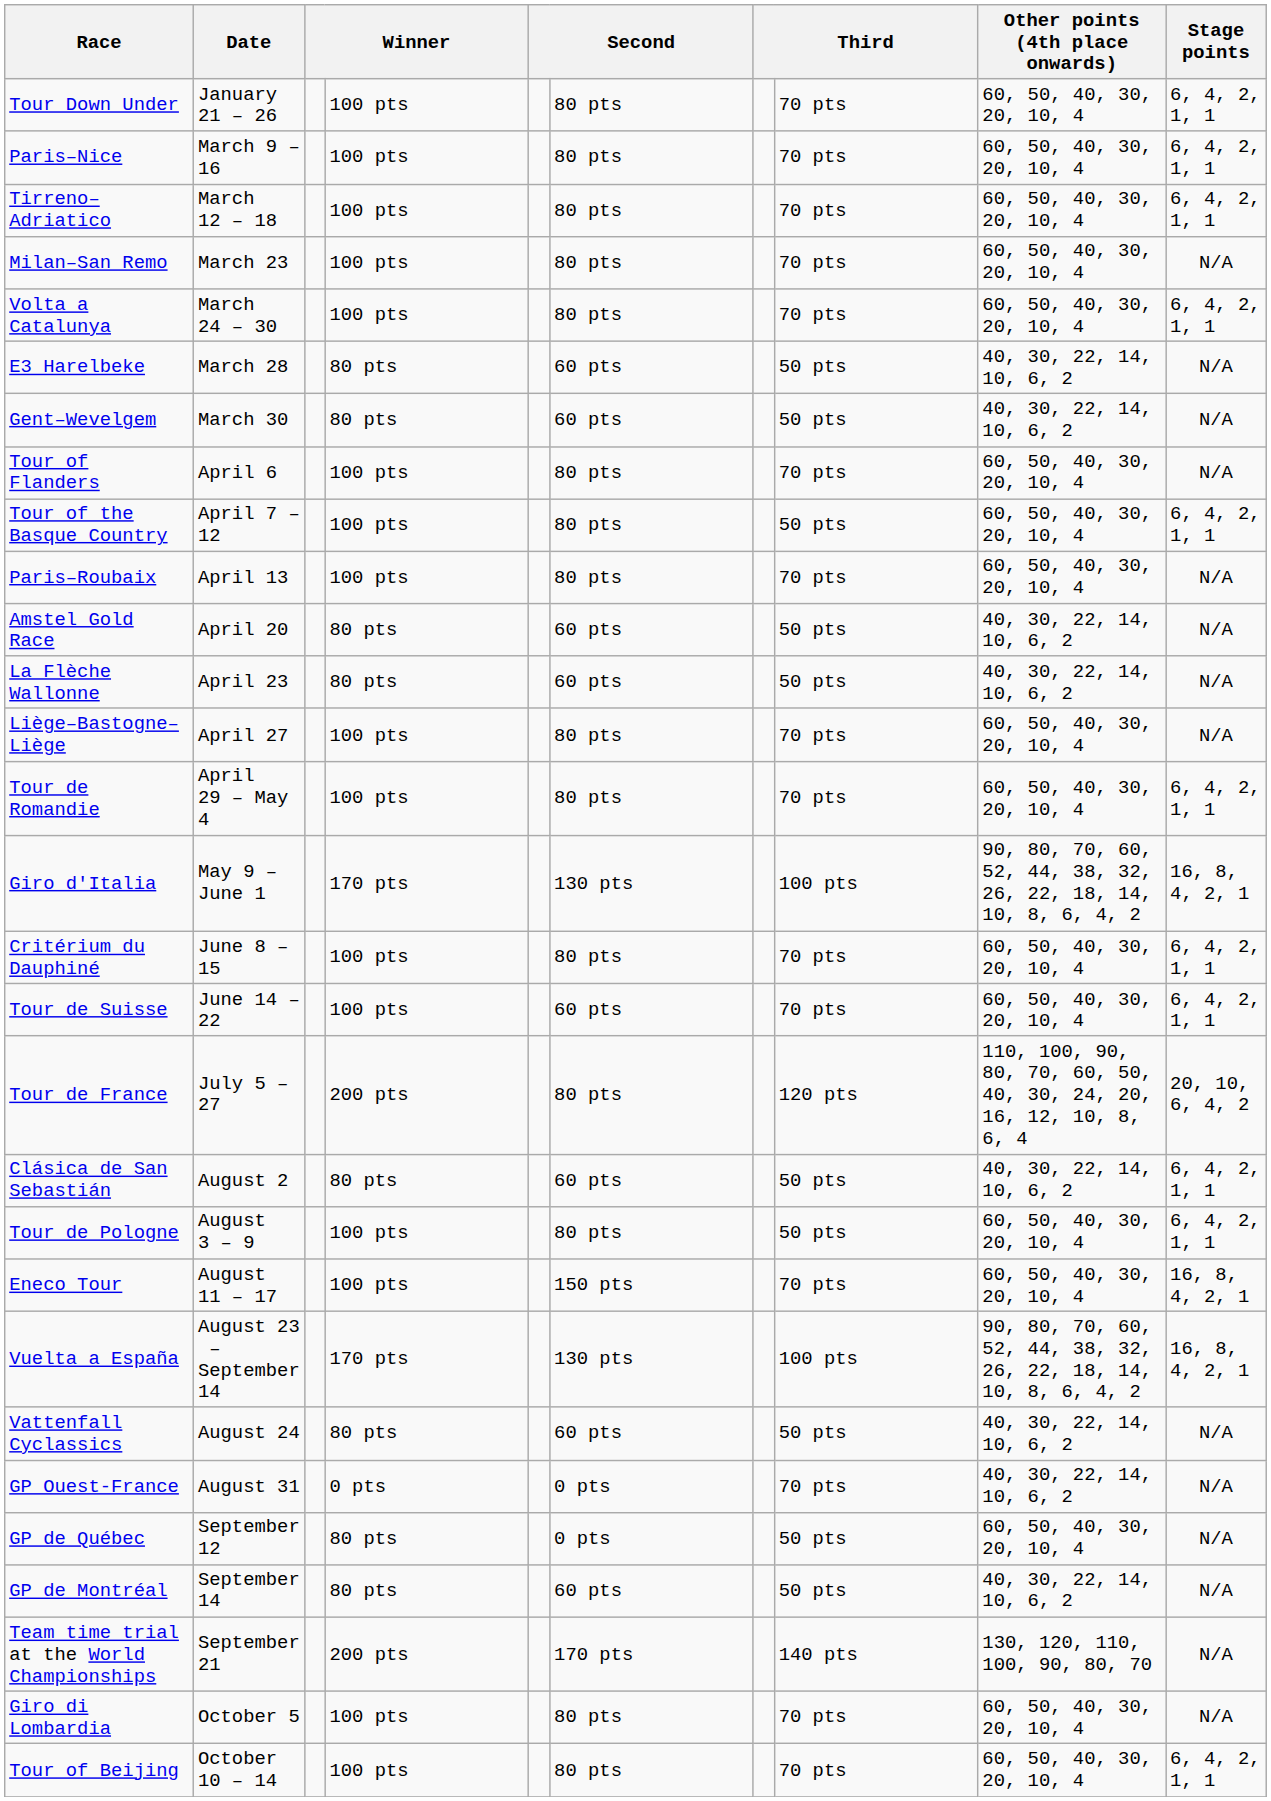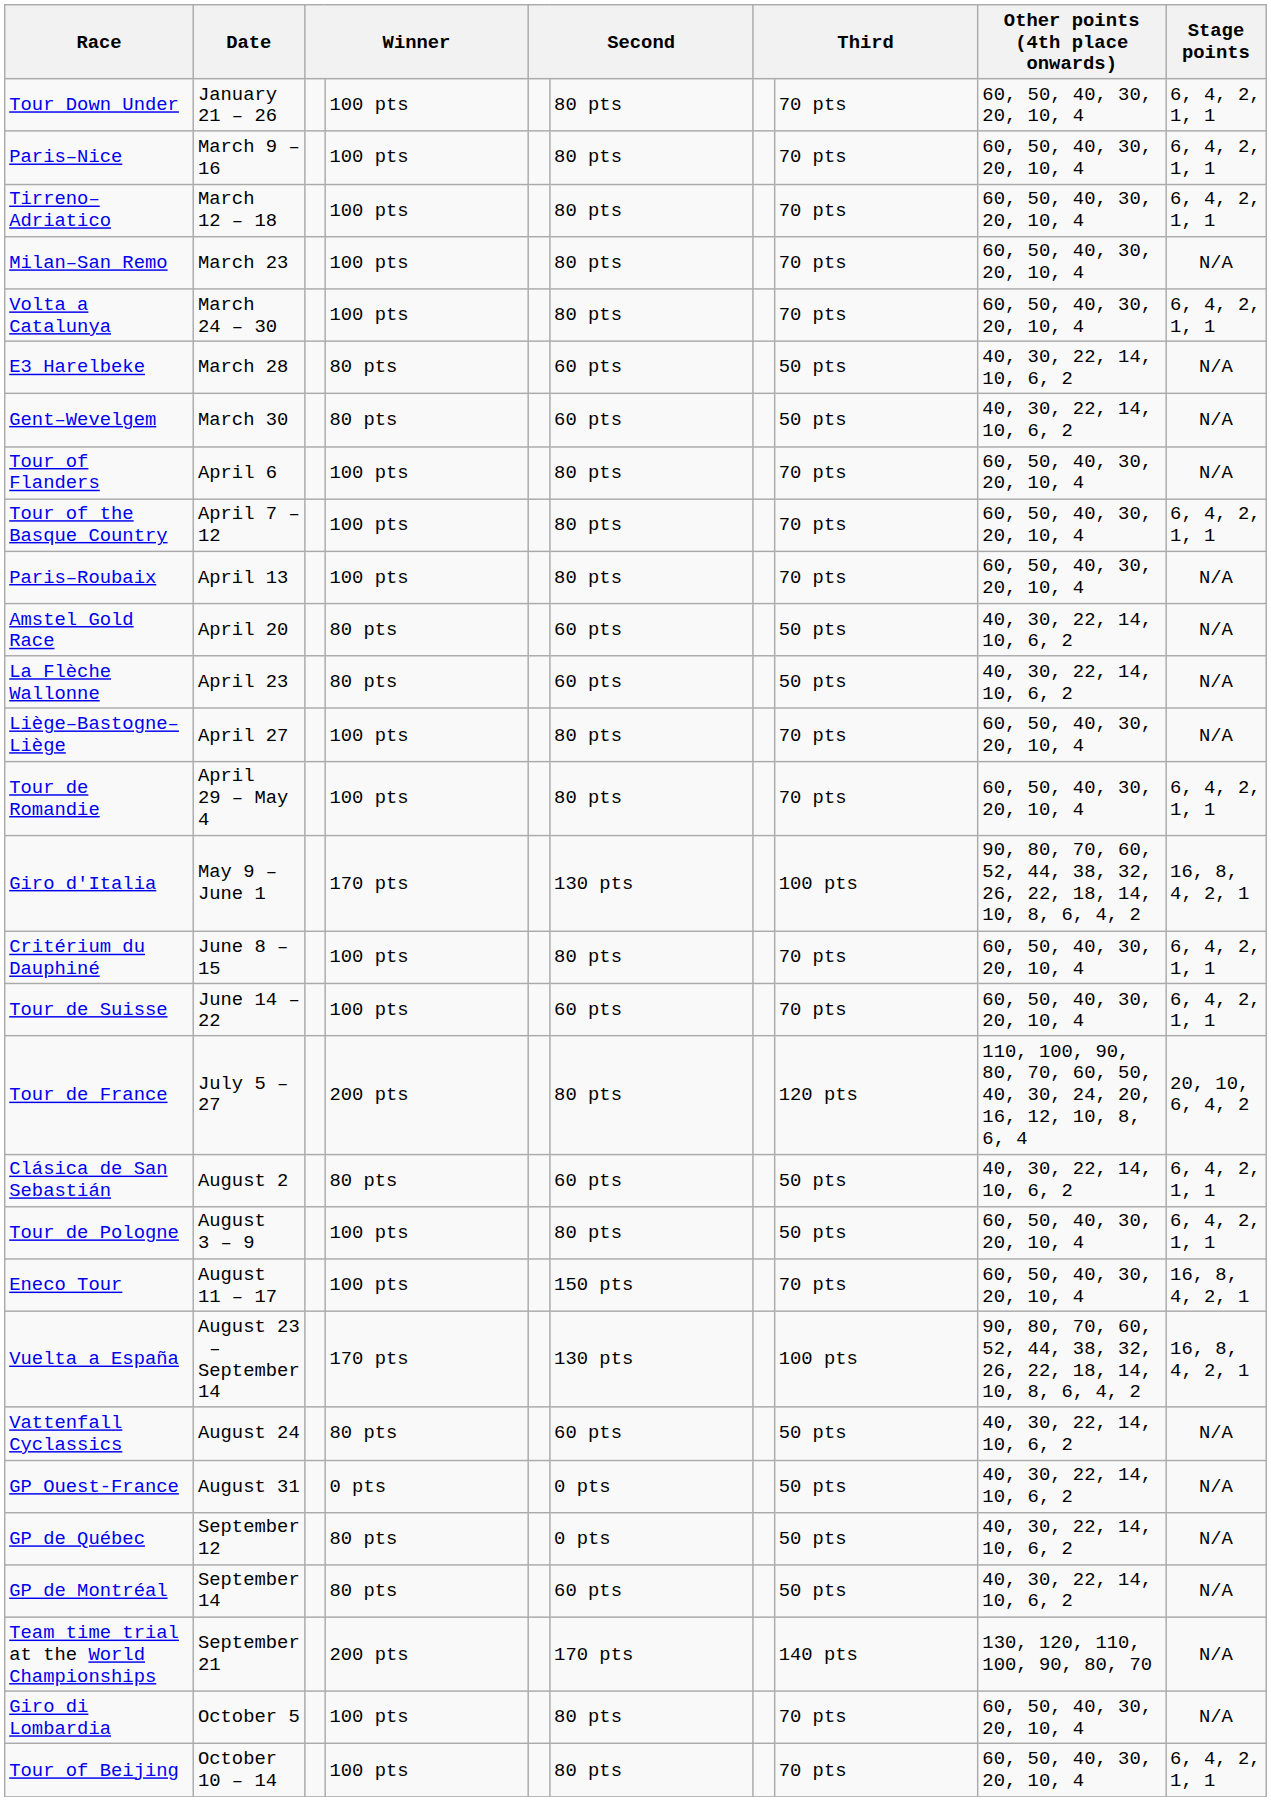Tour of the Basque Country | column 8: 50 pts -> 70 pts
GP Ouest-France | column 8: 70 pts -> 50 pts
GP de Québec | Other points (4th place onwards): 60, 50, 40, 30, 20, 10, 4 -> 40, 30, 22, 14, 10, 6, 2
